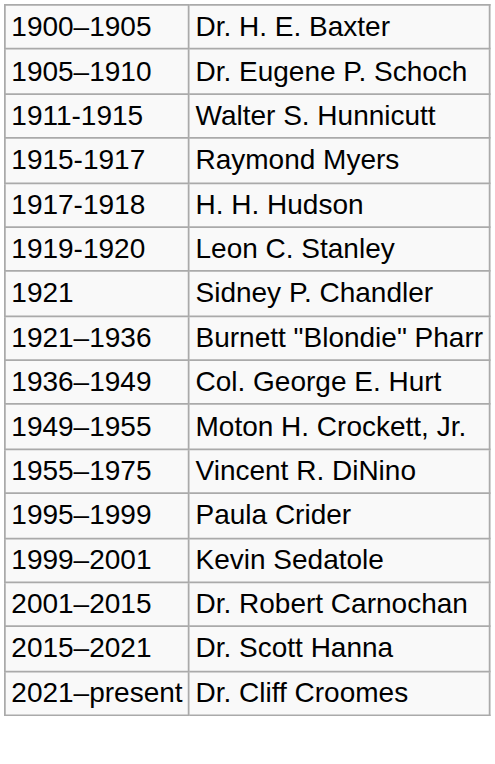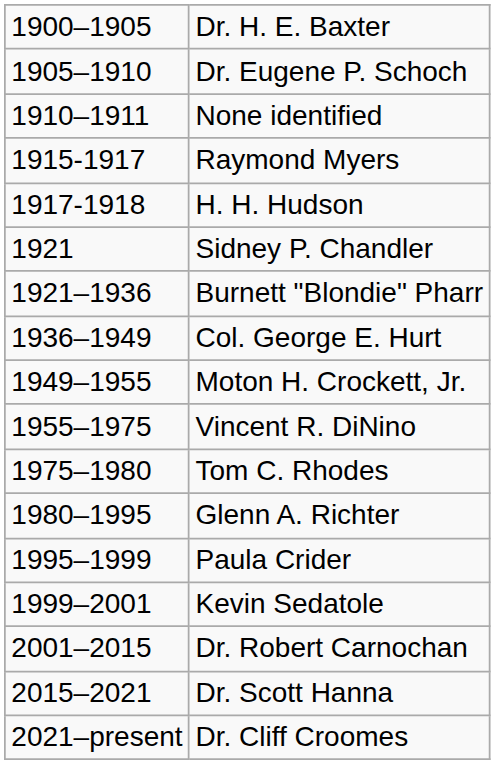+ row: 1910–1911 | None identified
- row: 1911-1915 | Walter S. Hunnicutt
- row: 1919-1920 | Leon C. Stanley
+ row: 1975–1980 | Tom C. Rhodes
+ row: 1980–1995 | Glenn A. Richter
